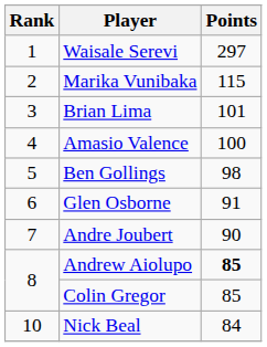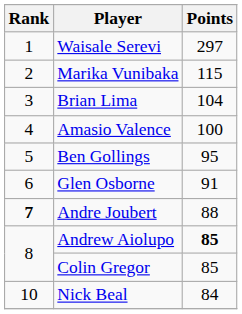Brian Lima | Points: 101 -> 104
Ben Gollings | Points: 98 -> 95
Andre Joubert | Rank: normal -> bold
Andre Joubert | Points: 90 -> 88
